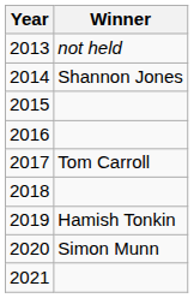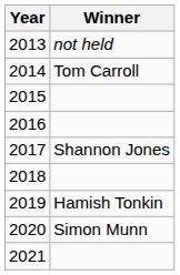2014 | Winner: Shannon Jones -> Tom Carroll
2017 | Winner: Tom Carroll -> Shannon Jones
